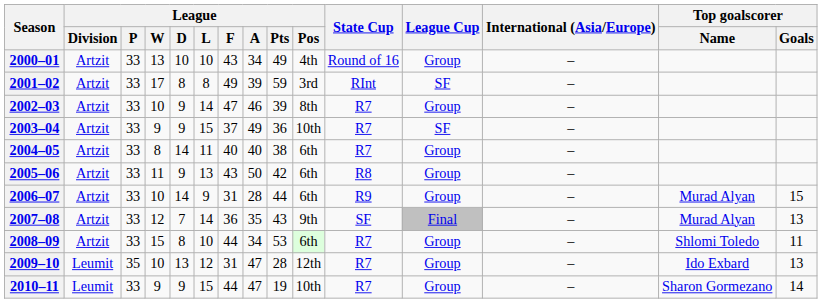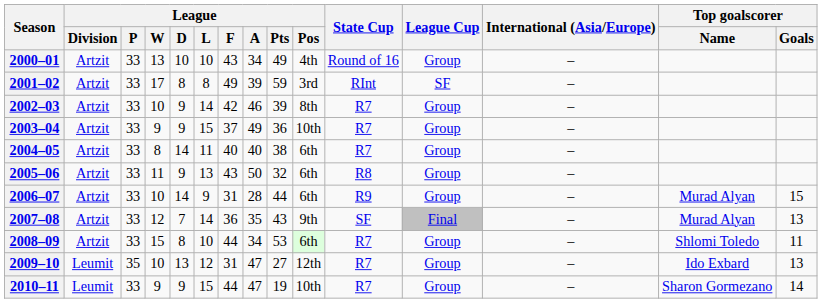2002–03 | League / F: 47 -> 42
2003–04 | League Cup: SF -> Group
2005–06 | League / Pts: 42 -> 32
2009–10 | League / Pts: 28 -> 27
